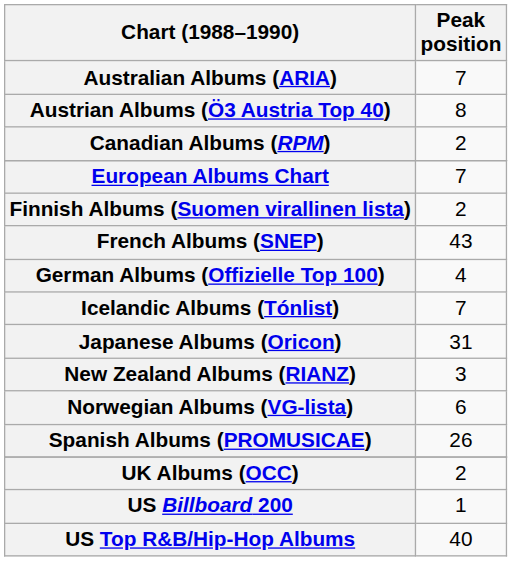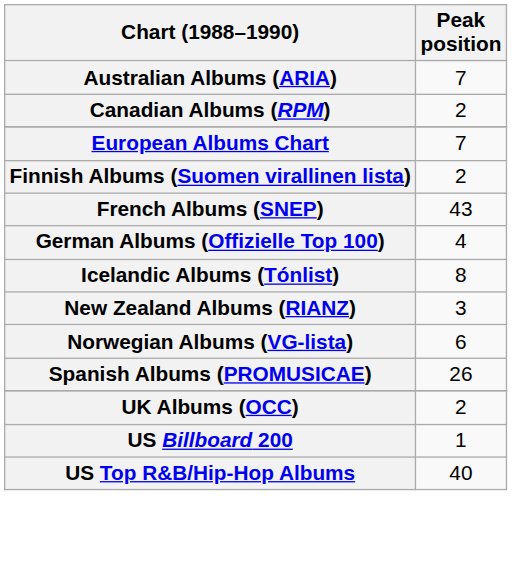- row: Austrian Albums (Ö3 Austria Top 40) | 8
Icelandic Albums (Tónlist) | Peak position: 7 -> 8
- row: Japanese Albums (Oricon) | 31
